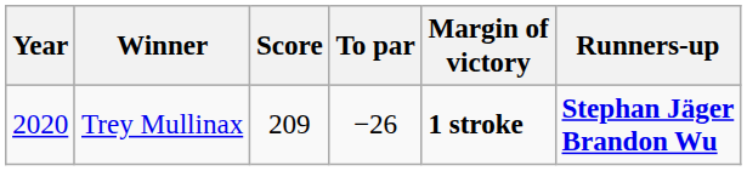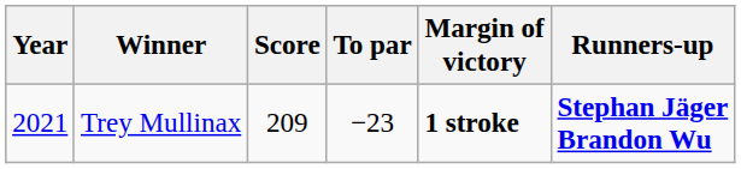Trey Mullinax | Year: 2020 -> 2021
Trey Mullinax | To par: −26 -> −23
